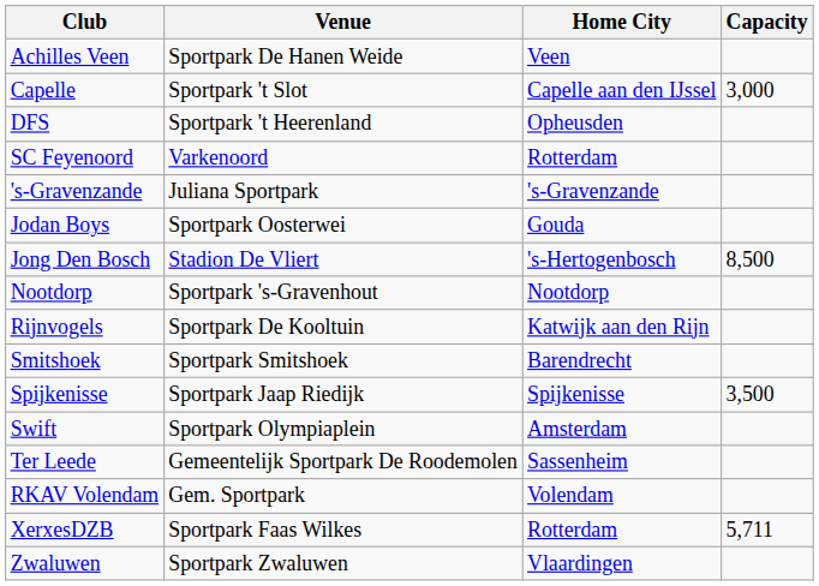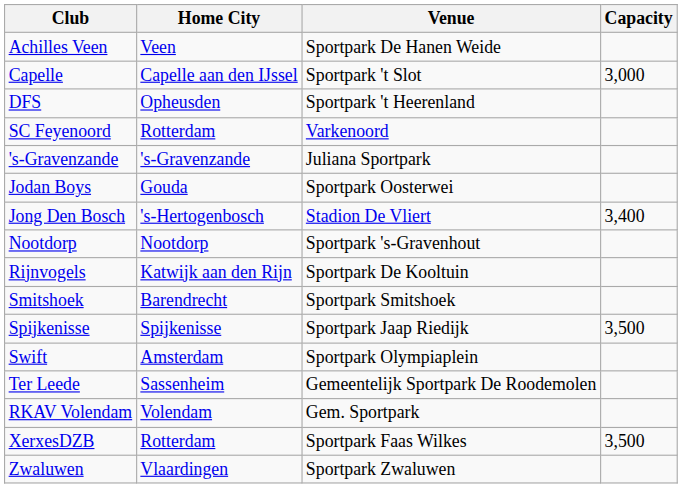columns swapped: Home City <-> Venue
Jong Den Bosch | Capacity: 8,500 -> 3,400
XerxesDZB | Capacity: 5,711 -> 3,500
